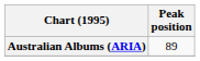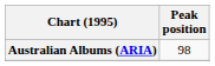Australian Albums (ARIA) | Peak position: 89 -> 98
